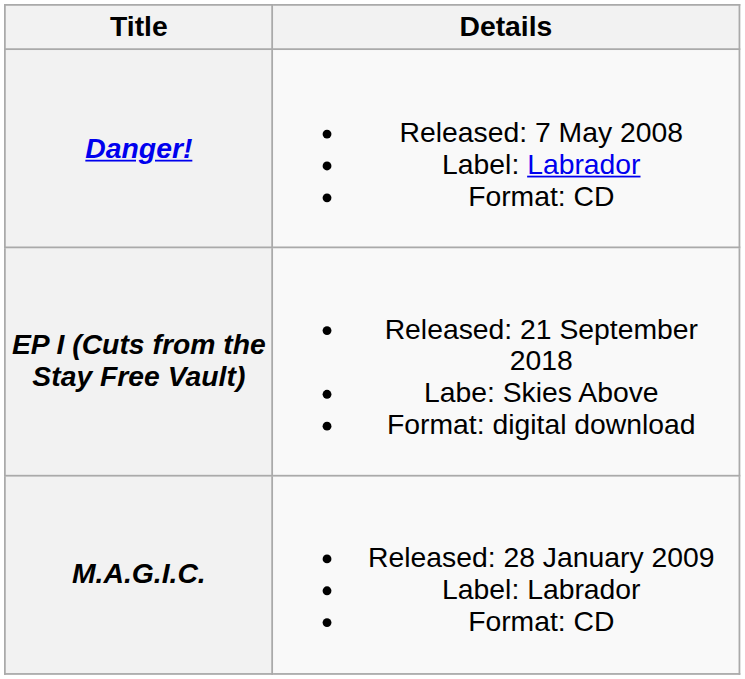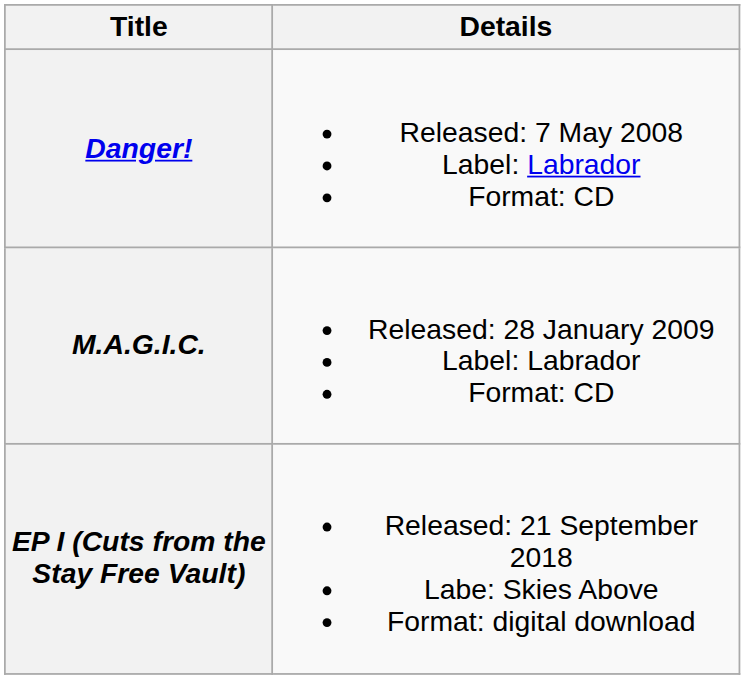rows swapped: M.A.G.I.C. <-> EP I (Cuts from the Stay Free Vault)
